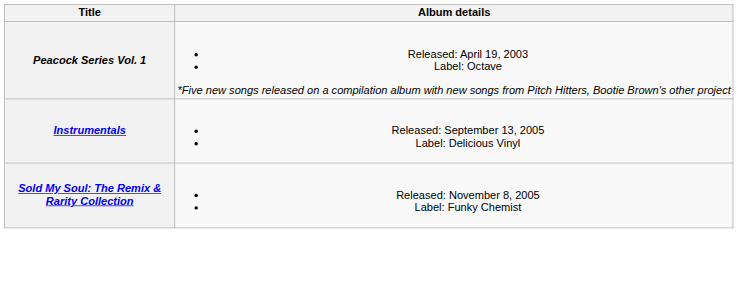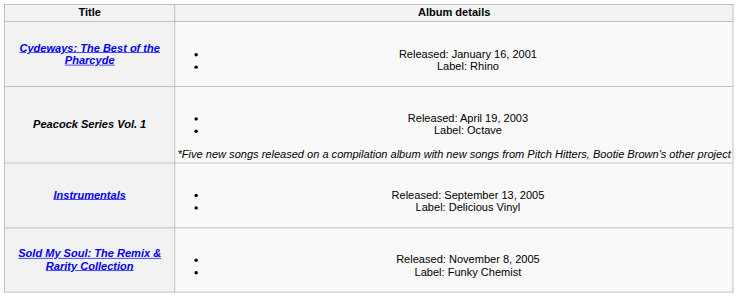+ row: Cydeways: The Best of the Pharcyde | Released: January 16, 2001 Label: Rhino
